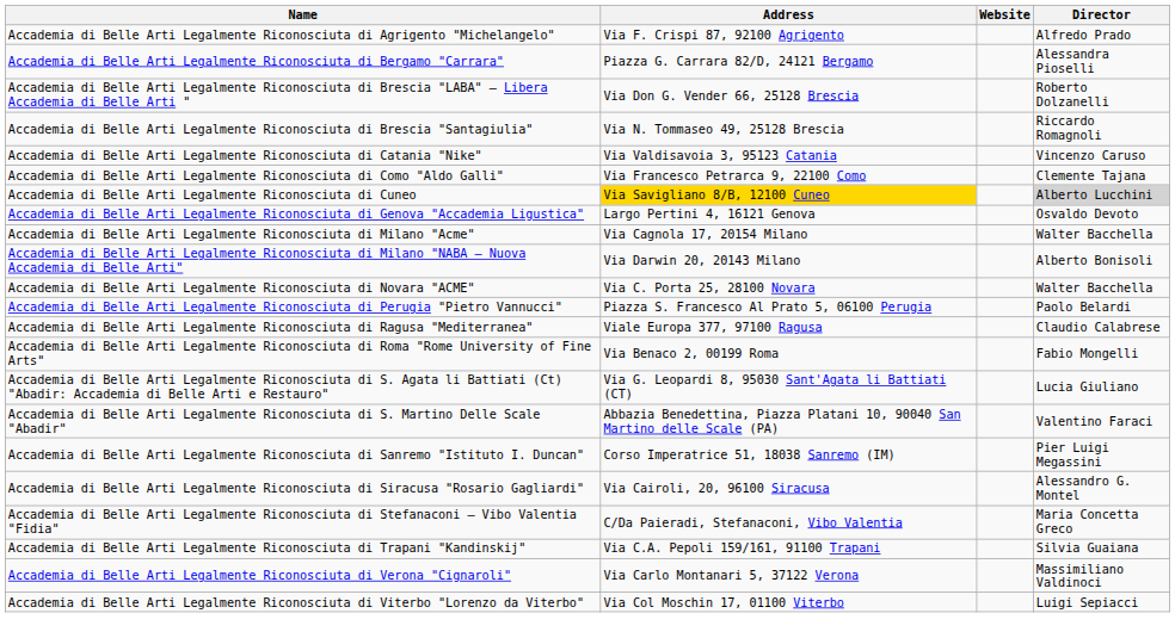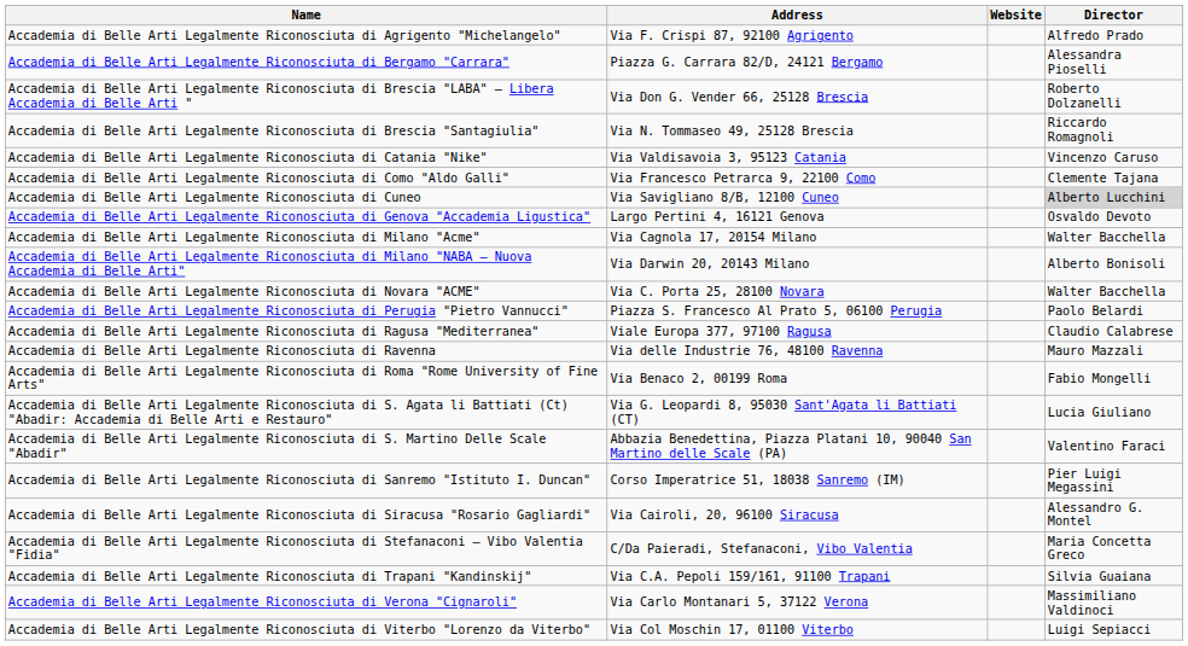Accademia di Belle Arti Legalmente Riconosciuta di Cuneo | Address: gold background -> no background
+ row: Accademia di Belle Arti Legalmente Riconosciuta di Ravenna | Via delle Industrie 76, 48100 Ravenna | Mauro Mazzali
